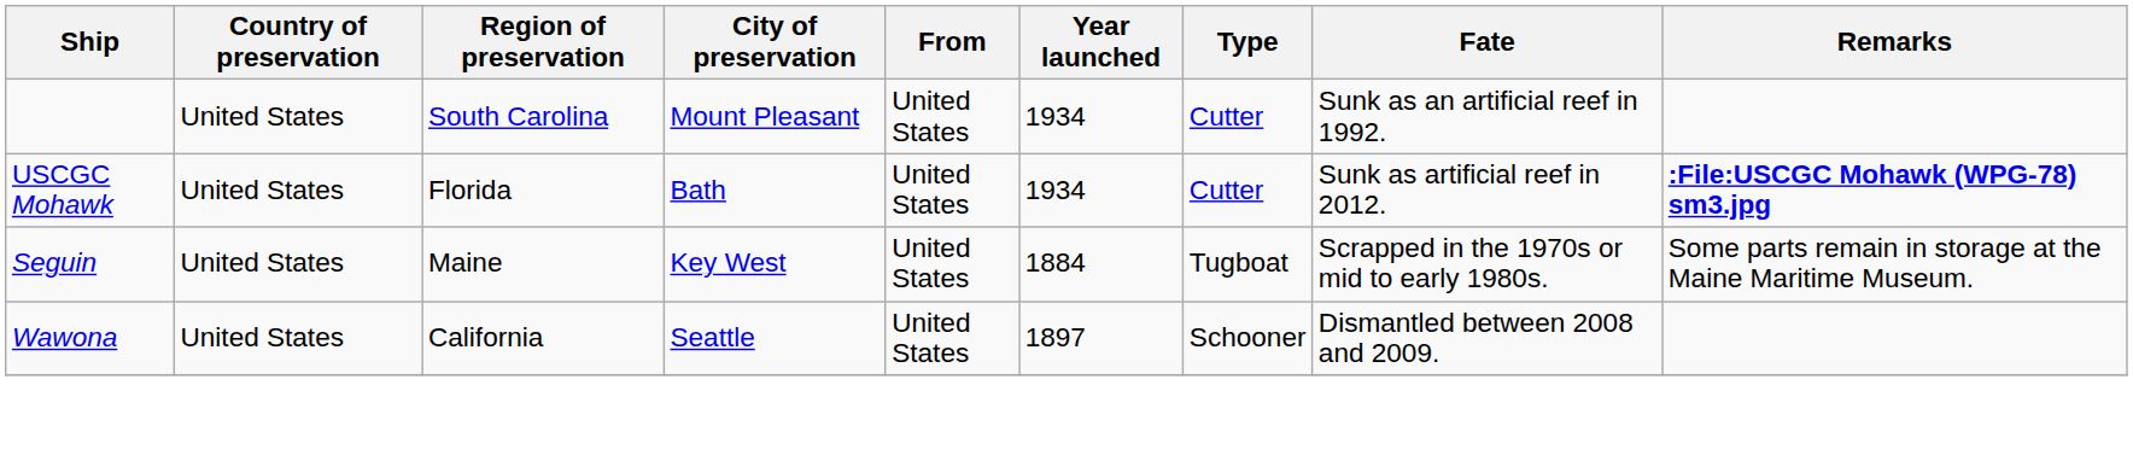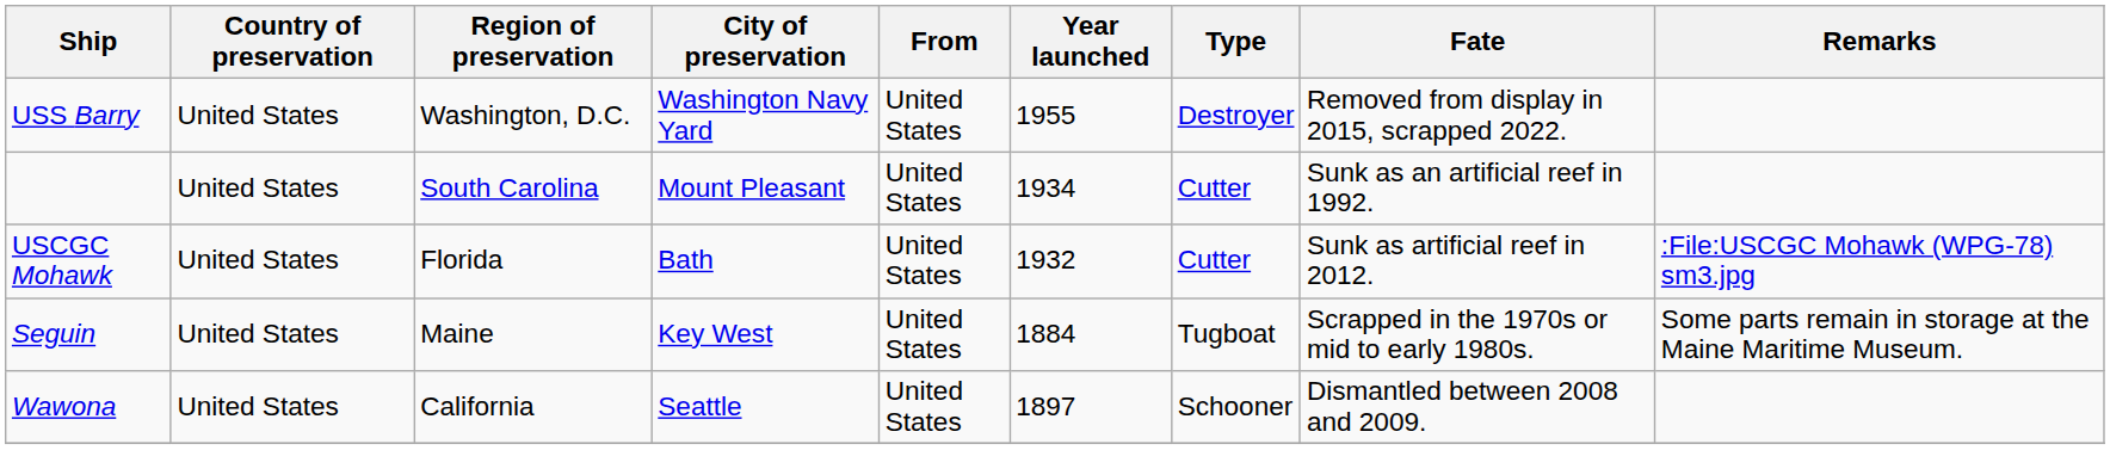+ row: USS Barry | United States | Washington, D.C. | Washington Navy Yard | United States | 1955 | Destroyer | Removed from display in 2015, scrapped 2022.
USCGC Mohawk | Year launched: 1934 -> 1932
USCGC Mohawk | Remarks: bold -> normal
